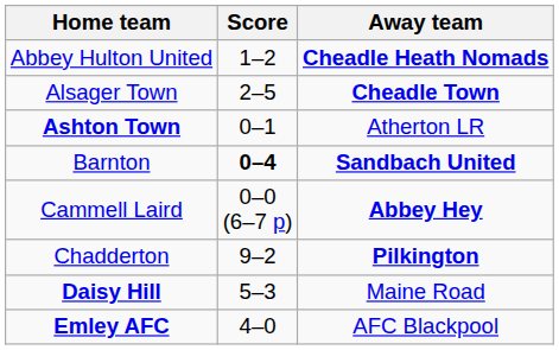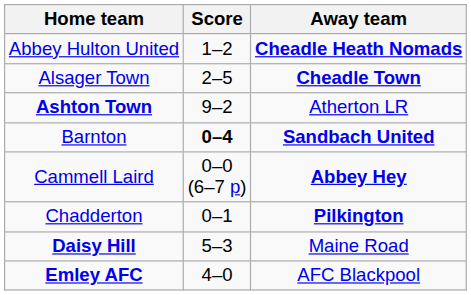Ashton Town | Score: 0–1 -> 9–2
Chadderton | Score: 9–2 -> 0–1
